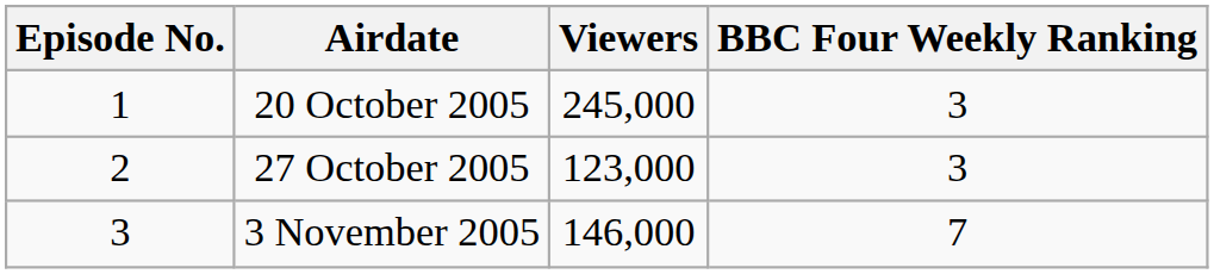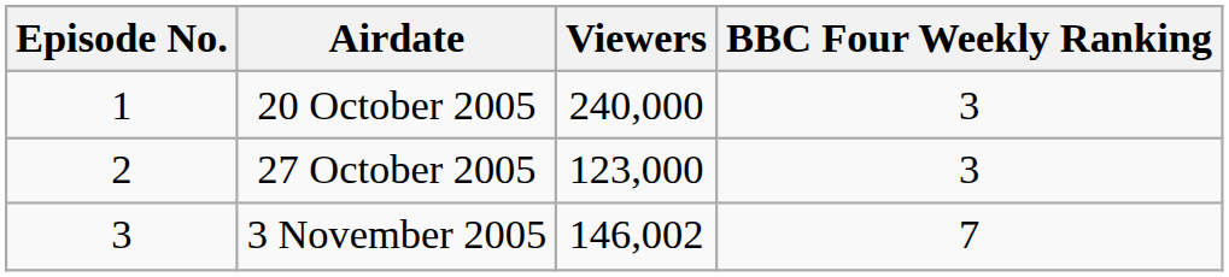20 October 2005 | Viewers: 245,000 -> 240,000
3 November 2005 | Viewers: 146,000 -> 146,002
